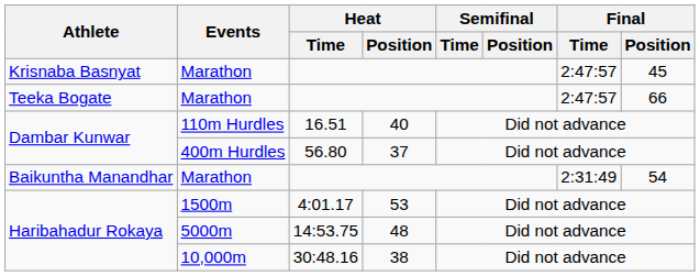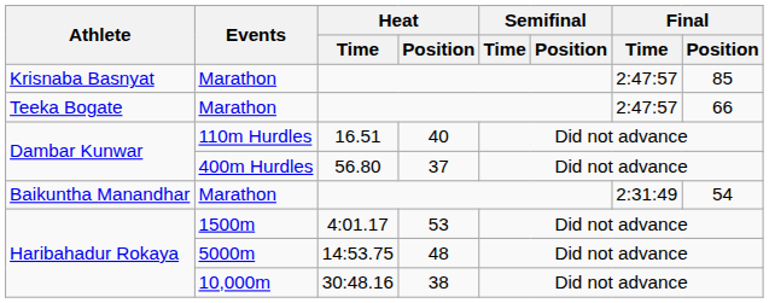Krisnaba Basnyat / Marathon | Final / Position: 45 -> 85
